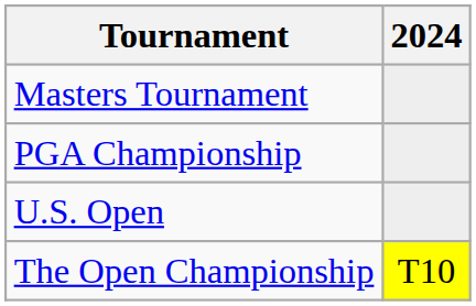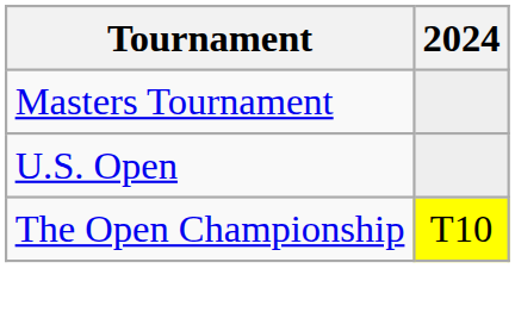- row: PGA Championship
